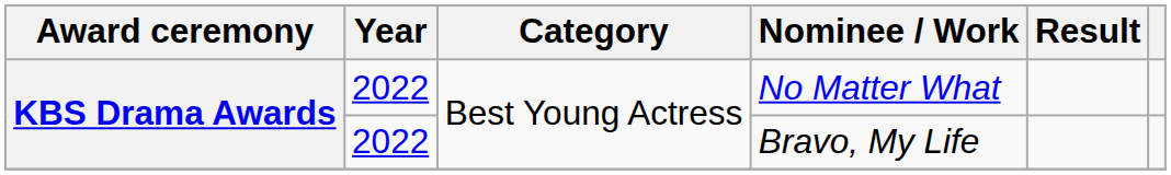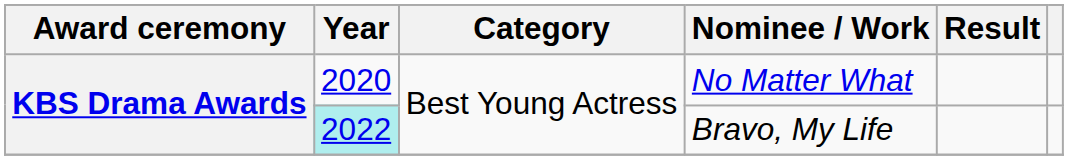No Matter What | Year: 2022 -> 2020
Bravo, My Life | Year: no background -> paleturquoise background
